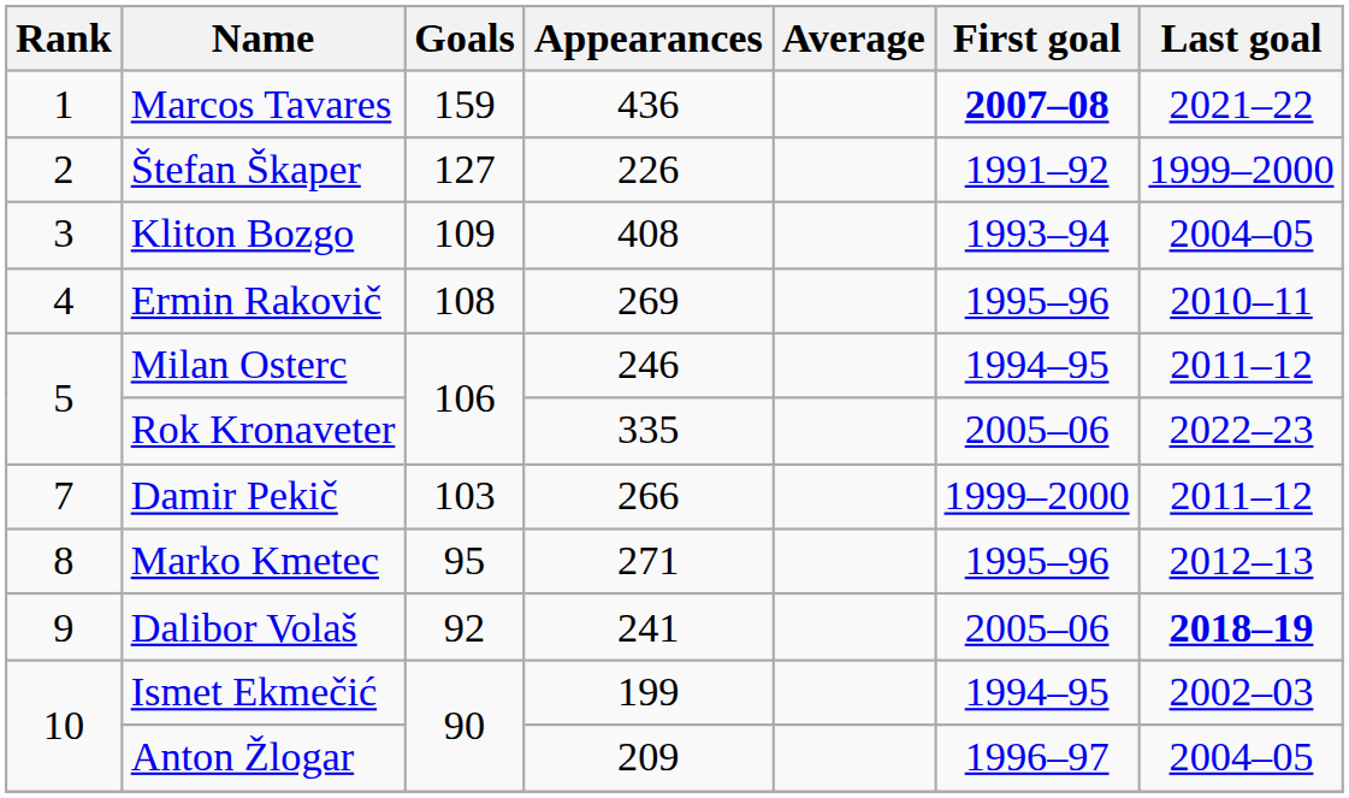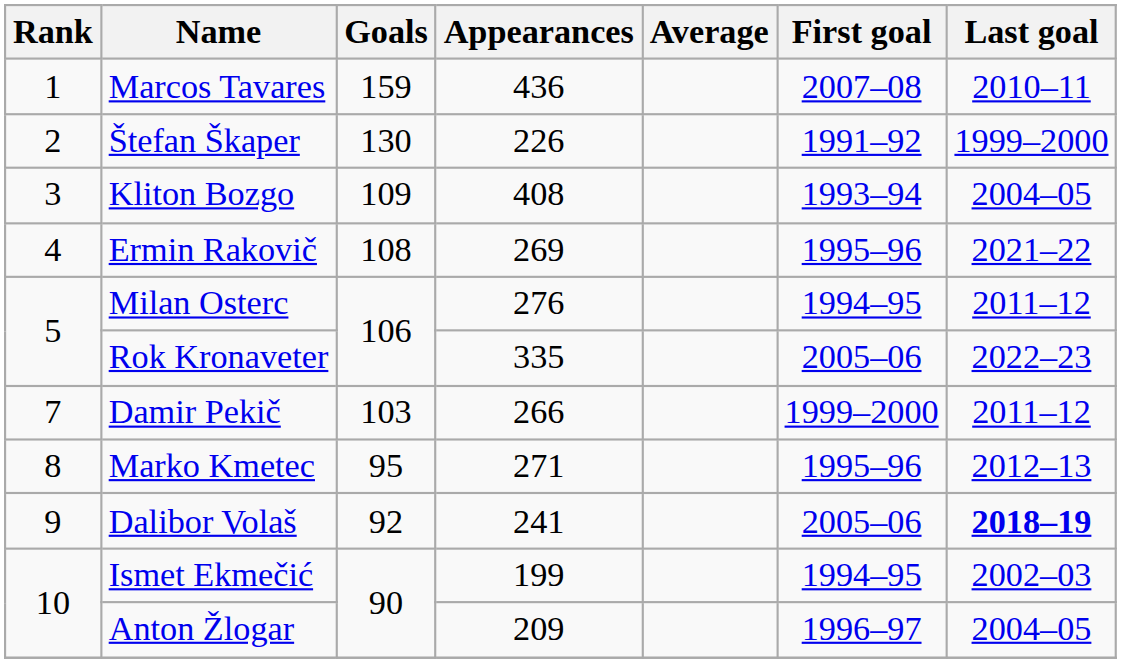Marcos Tavares | First goal: bold -> normal
Marcos Tavares | Last goal: 2021–22 -> 2010–11
Štefan Škaper | Goals: 127 -> 130
Ermin Rakovič | Last goal: 2010–11 -> 2021–22
Milan Osterc | Appearances: 246 -> 276
